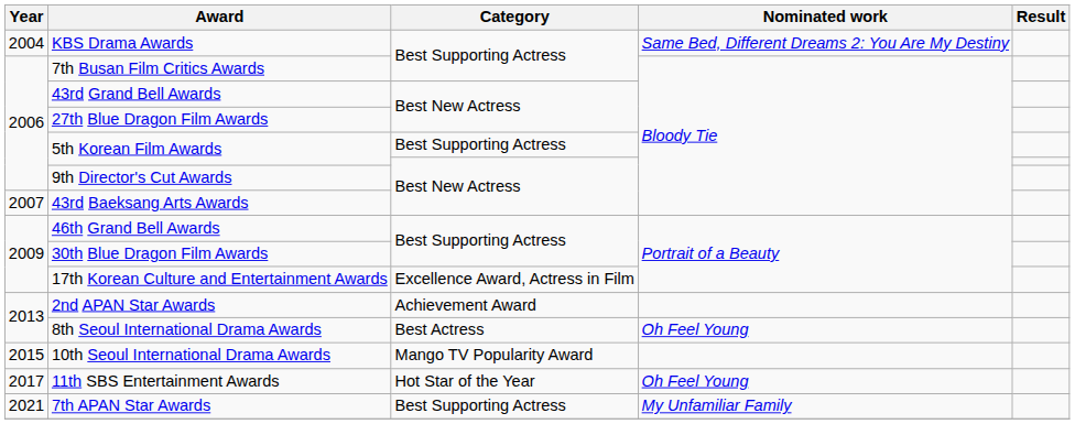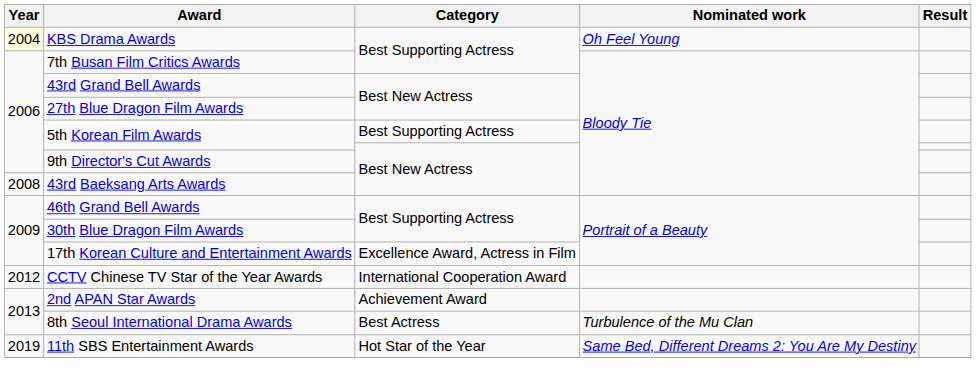KBS Drama Awards | Year: no background -> lightyellow background
KBS Drama Awards | Nominated work: Same Bed, Different Dreams 2: You Are My Destiny -> Oh Feel Young
43rd Baeksang Arts Awards | Year: 2007 -> 2008
+ row: 2012 | CCTV Chinese TV Star of the Year Awards | International Cooperation Award
8th Seoul International Drama Awards | Nominated work: Oh Feel Young -> Turbulence of the Mu Clan
- row: 2015 | 10th Seoul International Drama Awards | Mango TV Popularity Award
11th SBS Entertainment Awards | Year: 2017 -> 2019
11th SBS Entertainment Awards | Nominated work: Oh Feel Young -> Same Bed, Different Dreams 2: You Are My Destiny
- row: 2021 | 7th APAN Star Awards | Best Supporting Actress | My Unfamiliar Family
